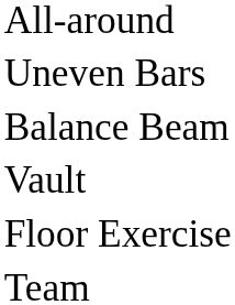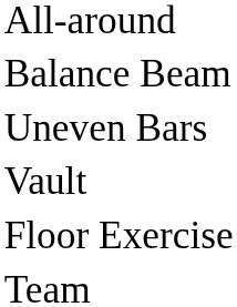rows swapped: Uneven Bars <-> Balance Beam
